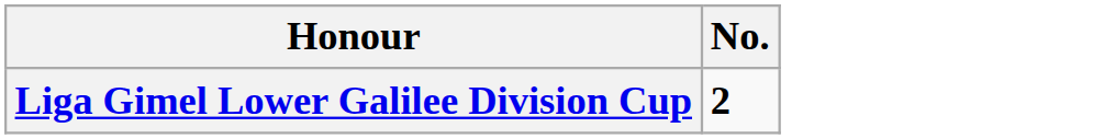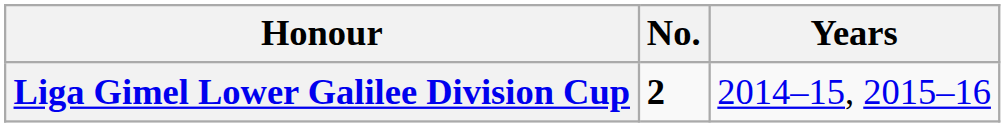+ column: Years | 2014–15, 2015–16
